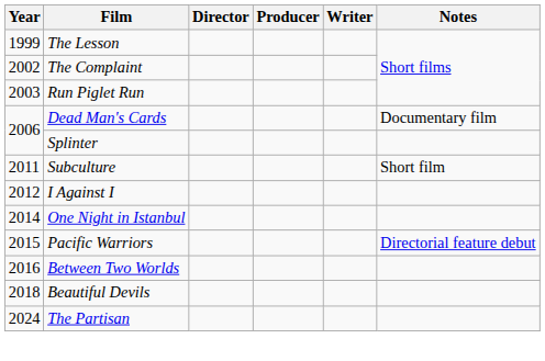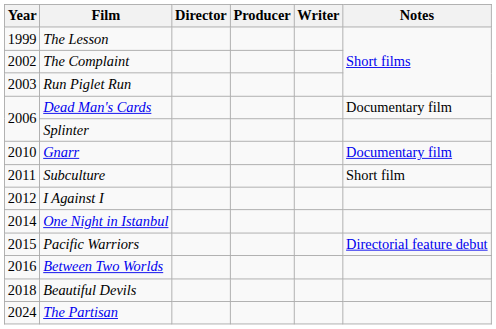+ row: 2010 | Gnarr | Documentary film
